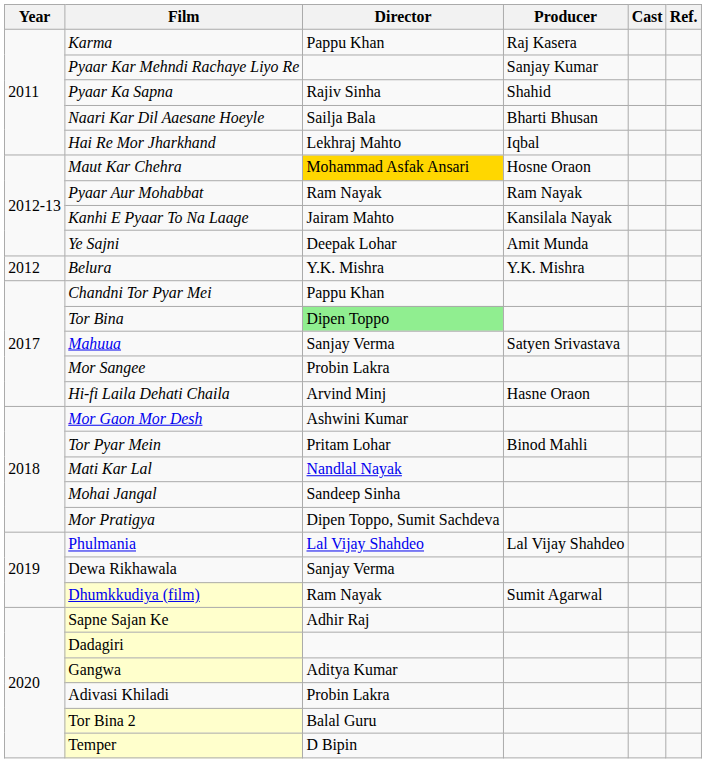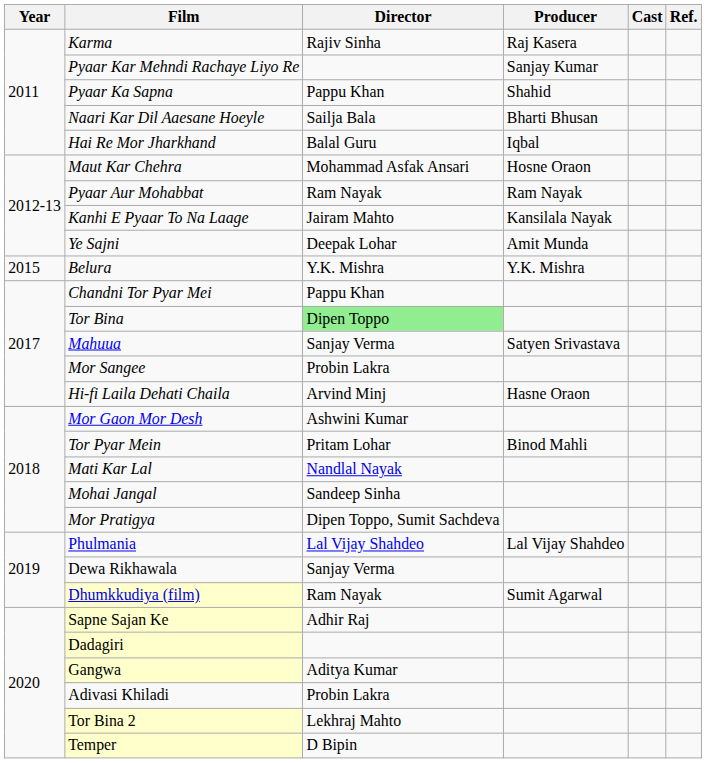Karma | Director: Pappu Khan -> Rajiv Sinha
Pyaar Ka Sapna | Director: Rajiv Sinha -> Pappu Khan
Hai Re Mor Jharkhand | Director: Lekhraj Mahto -> Balal Guru
Maut Kar Chehra | Director: gold background -> no background
Belura | Year: 2012 -> 2015
Tor Bina 2 | Director: Balal Guru -> Lekhraj Mahto
